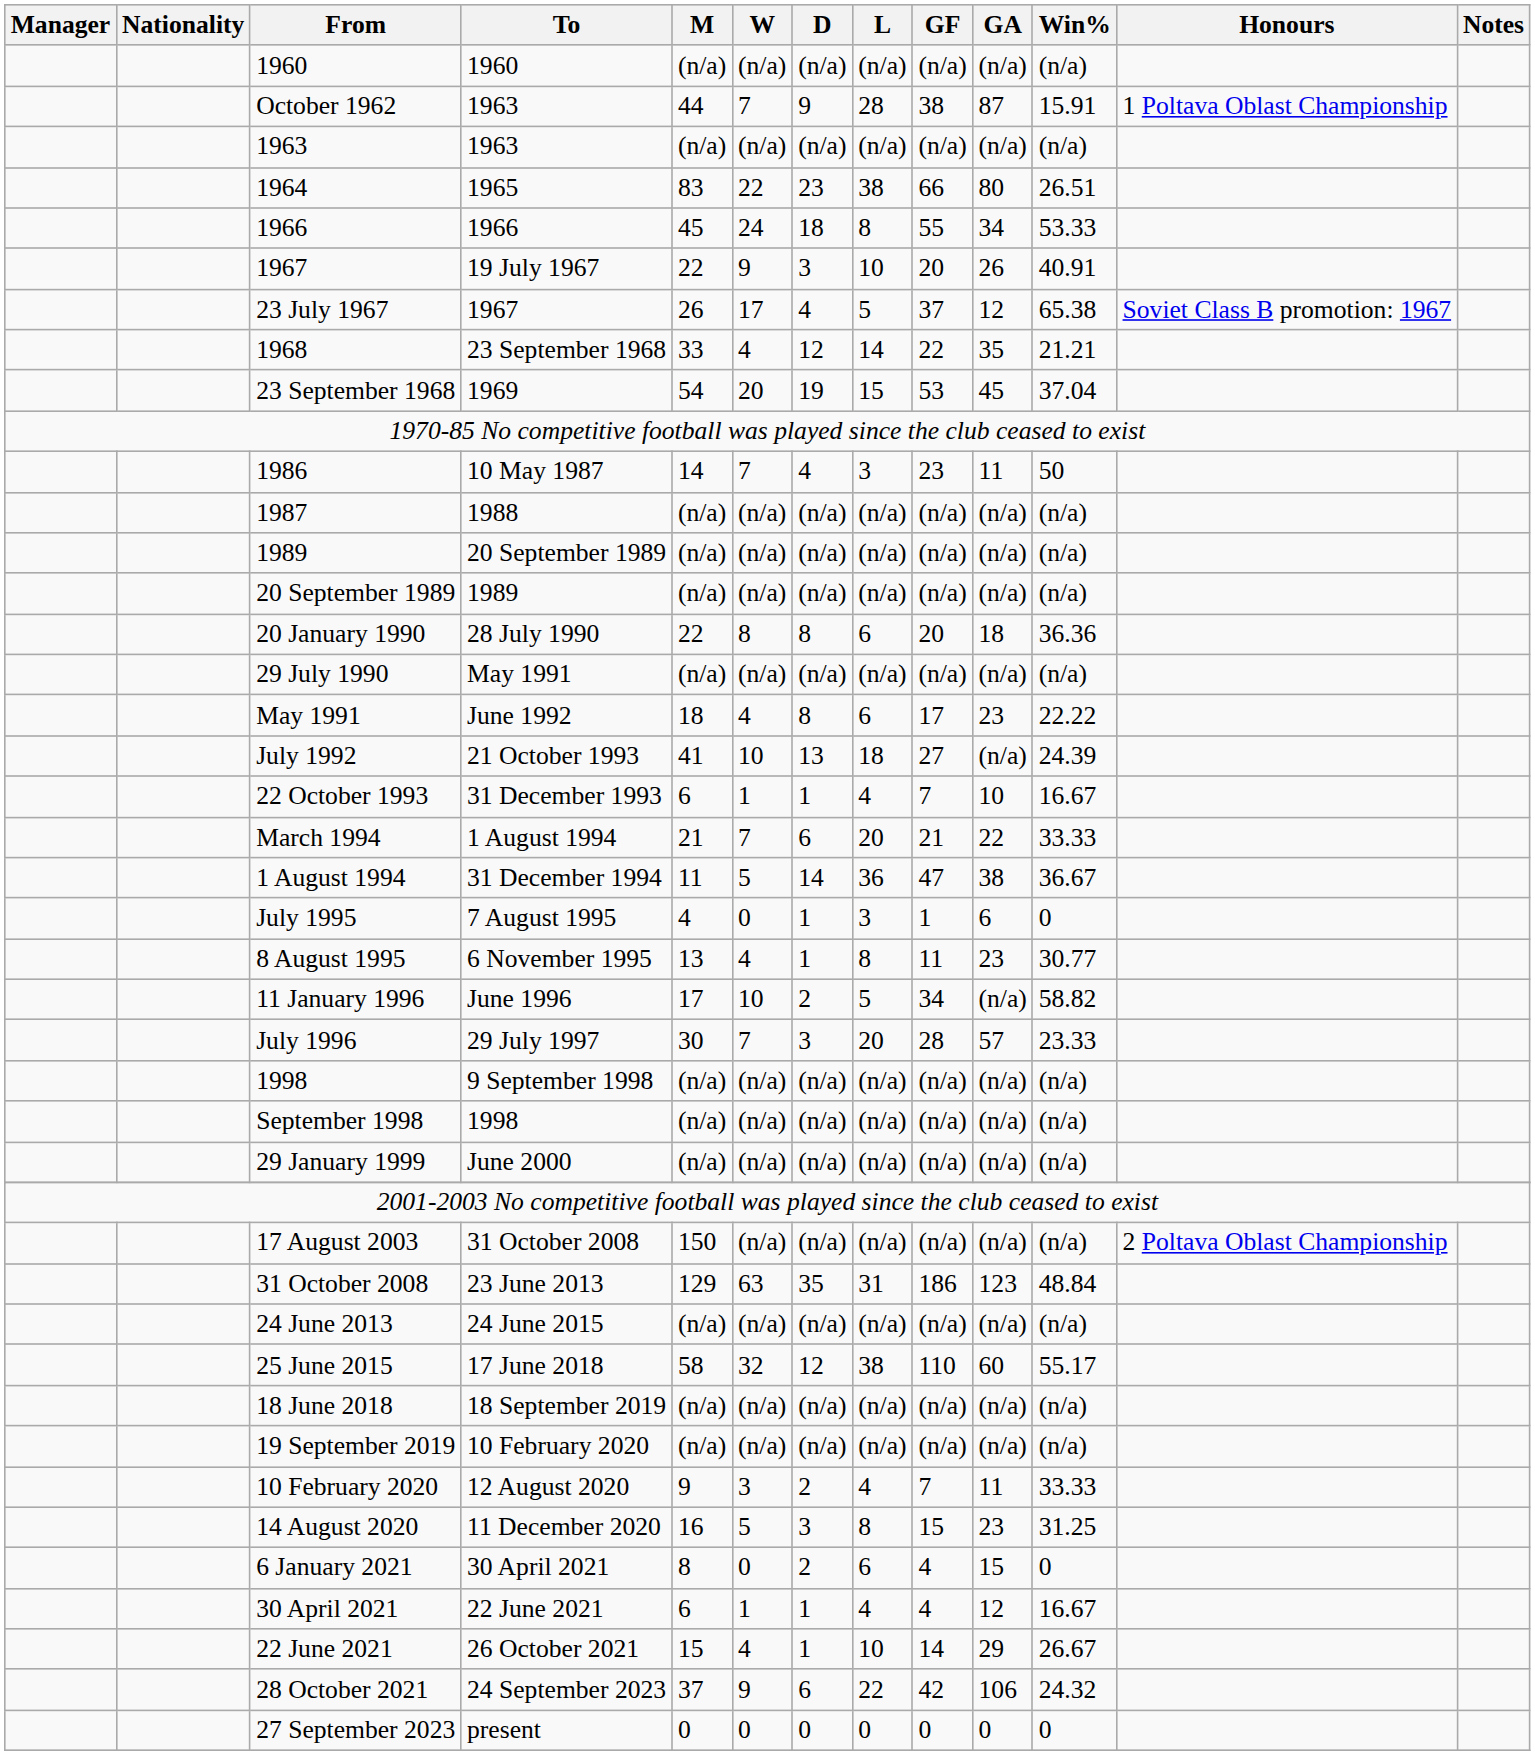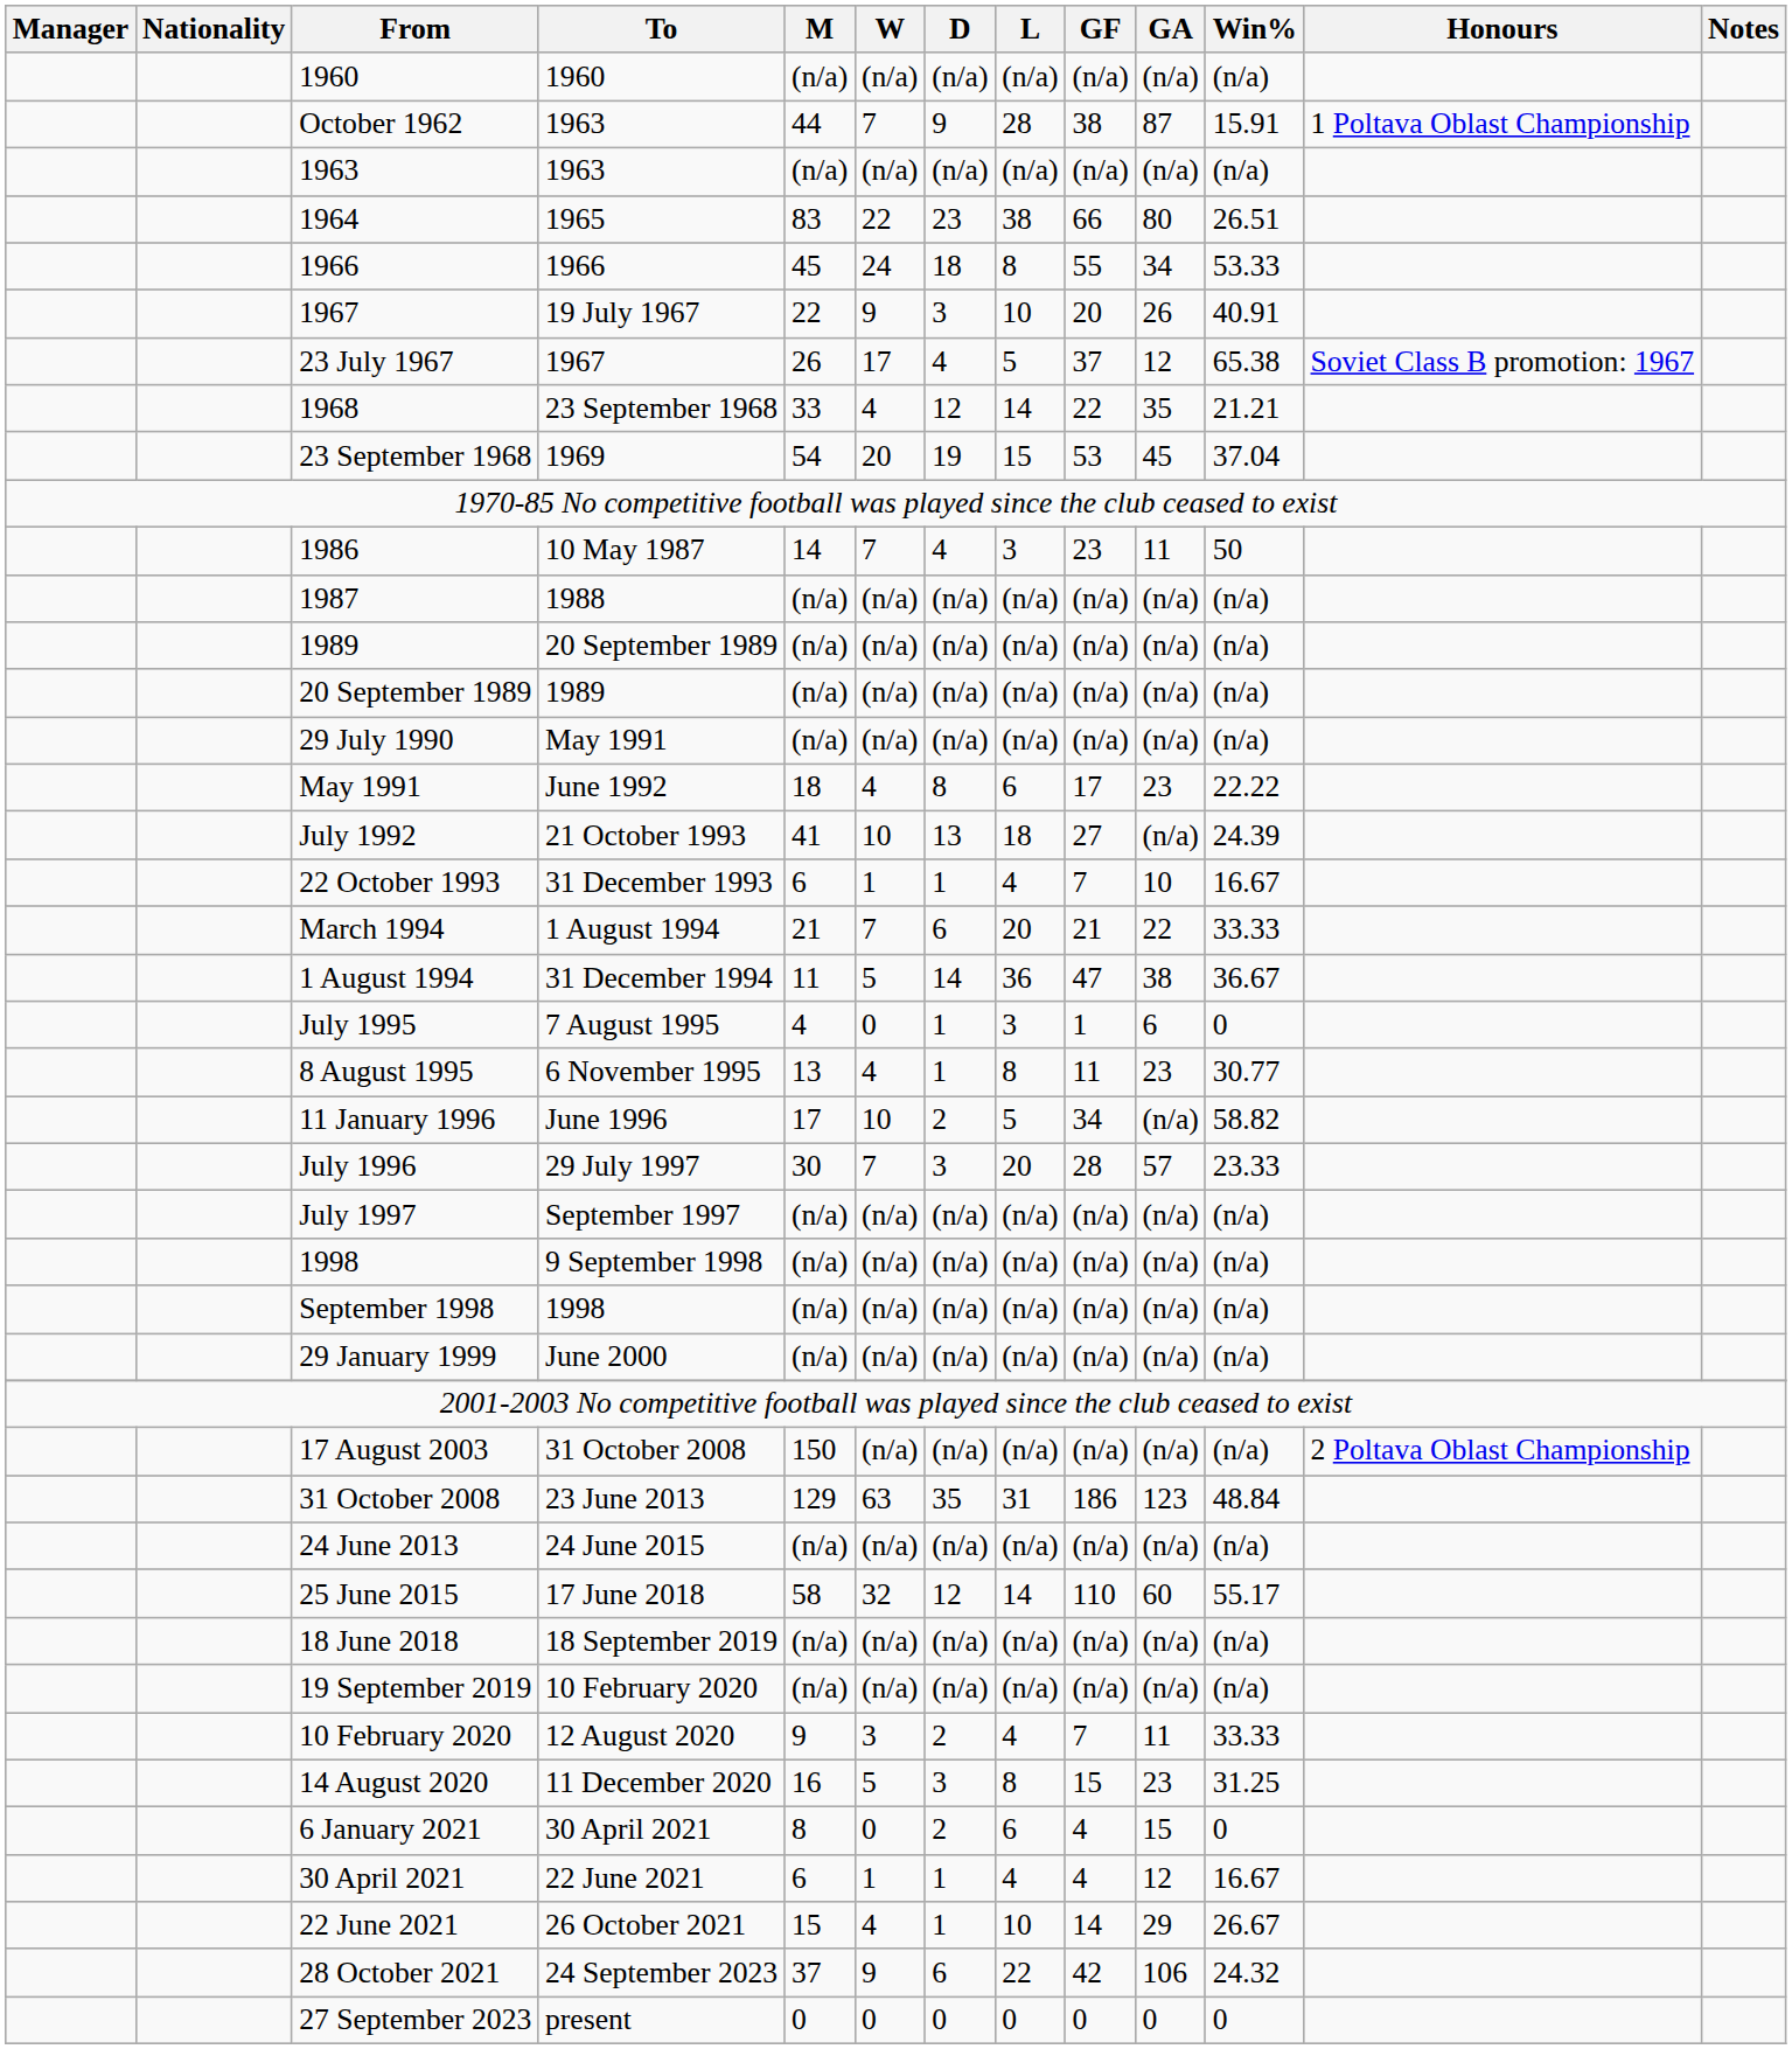- row: 20 January 1990 | 28 July 1990 | 22 | 8 | 8 | 6 | 20 | 18 | 36.36
+ row: July 1997 | September 1997 | (n/a) | (n/a) | (n/a) | (n/a) | (n/a) | (n/a) | (n/a)
25 June 2015 | L: 38 -> 14
